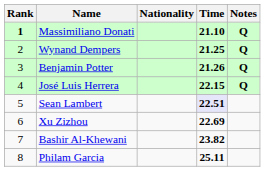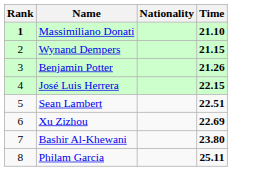- column: Notes | Q | Q | Q | Q
Wynand Dempers | Time: 21.25 -> 21.15
Sean Lambert | Time: lavender background -> no background
Bashir Al-Khewani | Time: 23.82 -> 23.80
